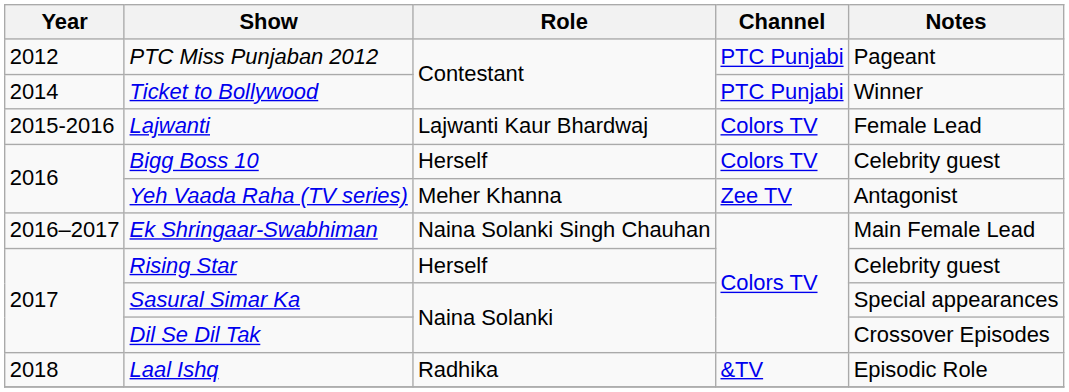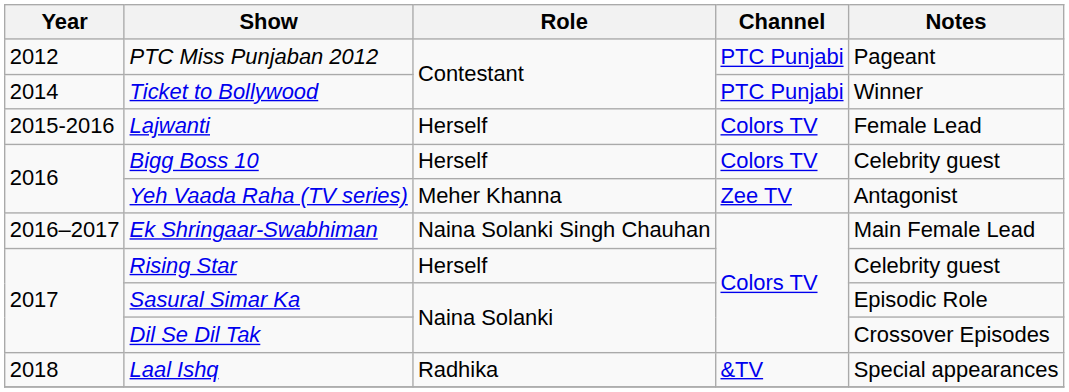Lajwanti | Role: Lajwanti Kaur Bhardwaj -> Herself
Sasural Simar Ka | Notes: Special appearances -> Episodic Role
Laal Ishq | Notes: Episodic Role -> Special appearances
